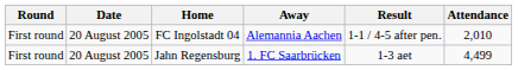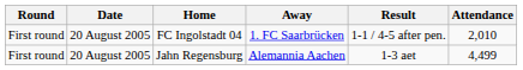FC Ingolstadt 04 | Away: Alemannia Aachen -> 1. FC Saarbrücken
Jahn Regensburg | Away: 1. FC Saarbrücken -> Alemannia Aachen
